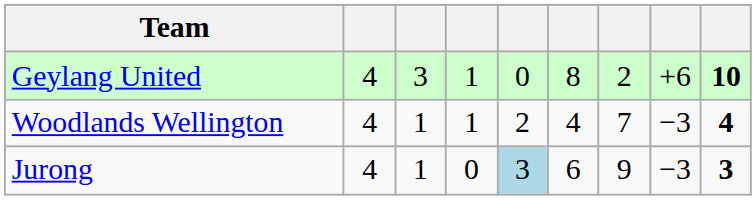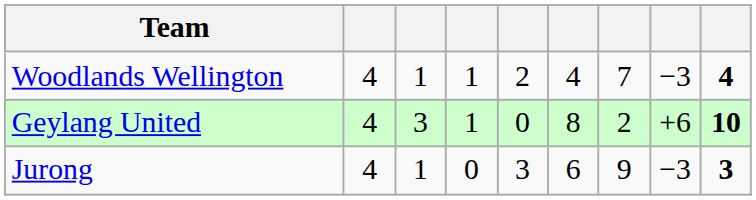rows swapped: Geylang United <-> Woodlands Wellington
Jurong | column 5: lightblue background -> no background
